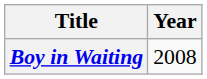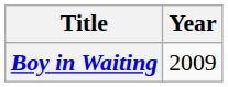Boy in Waiting | Year: 2008 -> 2009
